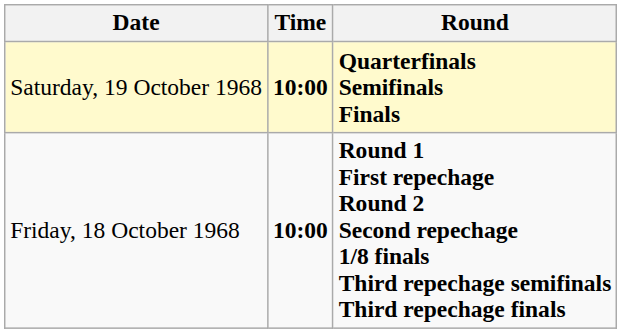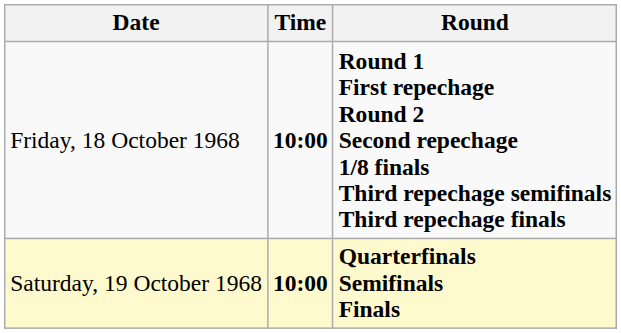rows swapped: Friday, 18 October 1968 <-> Saturday, 19 October 1968
